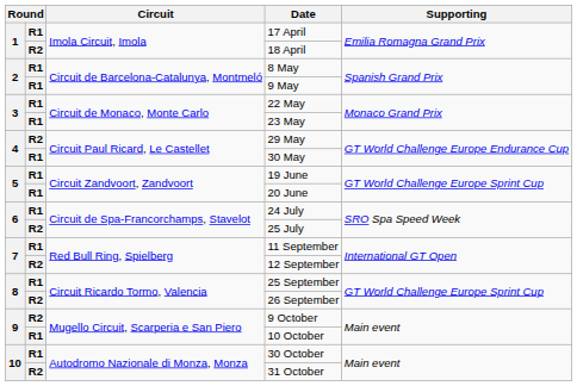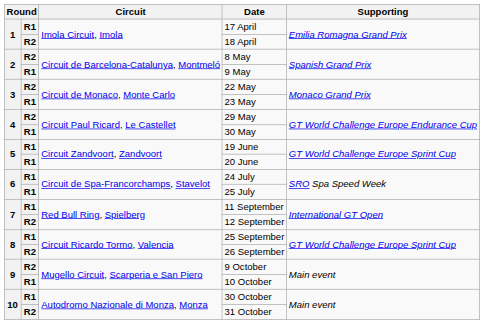8 May | column 2: R1 -> R2
22 May | column 2: R1 -> R2
25 July | column 2: R2 -> R1
